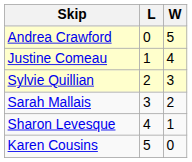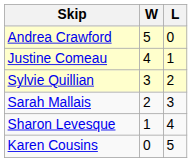columns swapped: W <-> L
